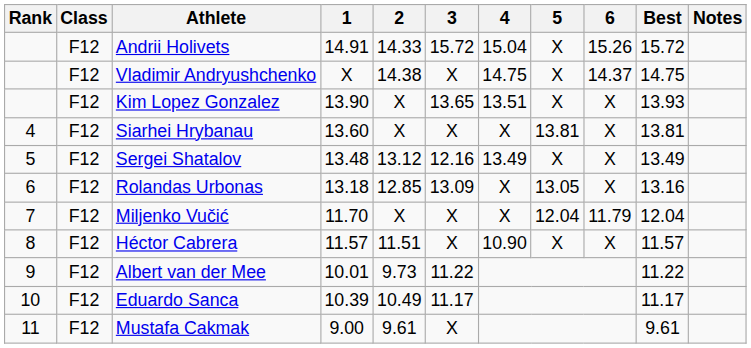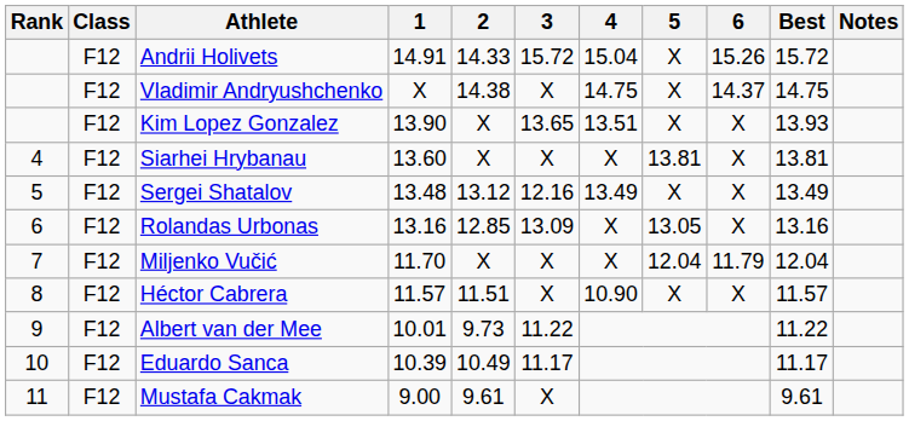Rolandas Urbonas | 1: 13.18 -> 13.16
